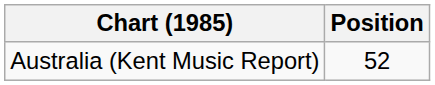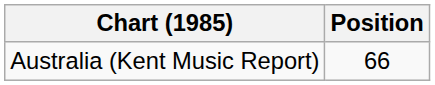Australia (Kent Music Report) | Position: 52 -> 66
